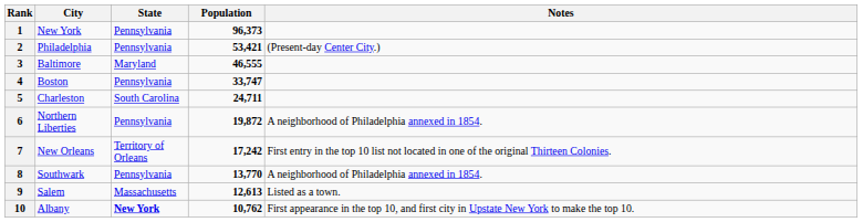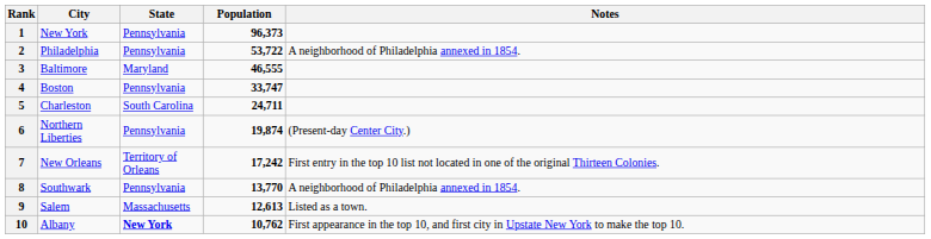2 | Population: 53,421 -> 53,722
2 | Notes: (Present-day Center City.) -> A neighborhood of Philadelphia annexed in 1854.
6 | Population: 19,872 -> 19,874
6 | Notes: A neighborhood of Philadelphia annexed in 1854. -> (Present-day Center City.)
